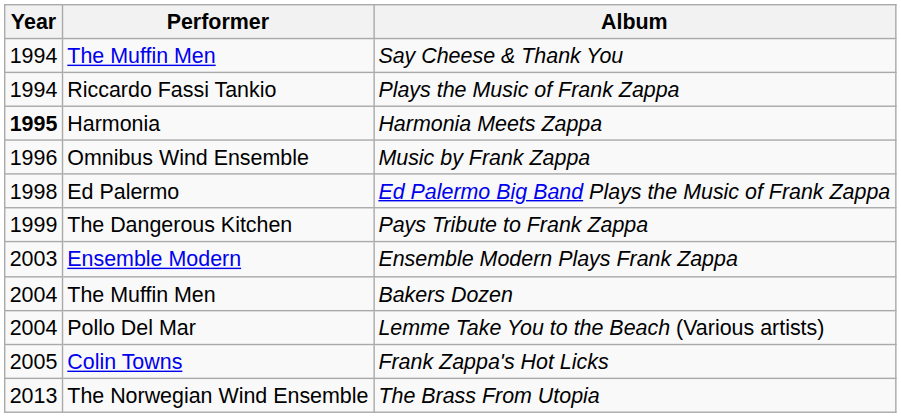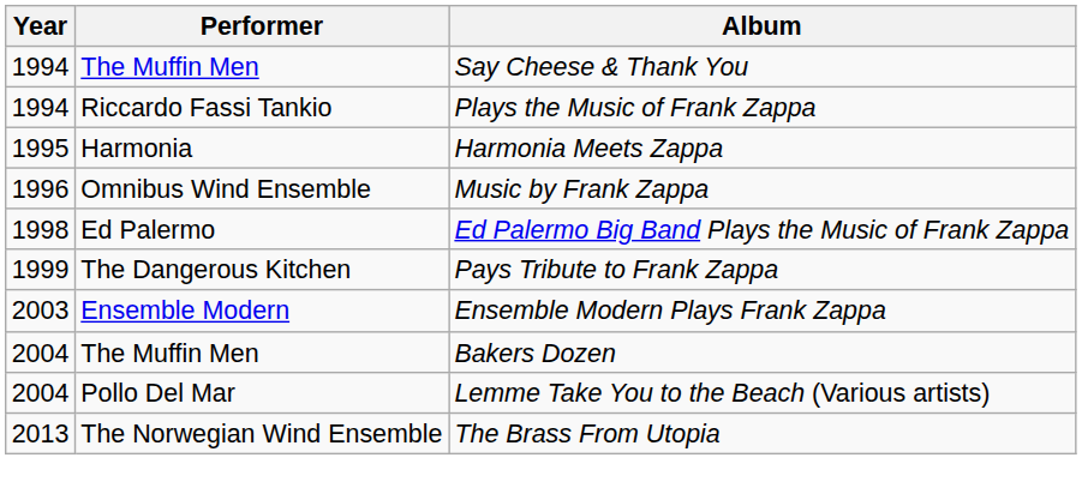Harmonia Meets Zappa | Year: bold -> normal
- row: 2005 | Colin Towns | Frank Zappa's Hot Licks
